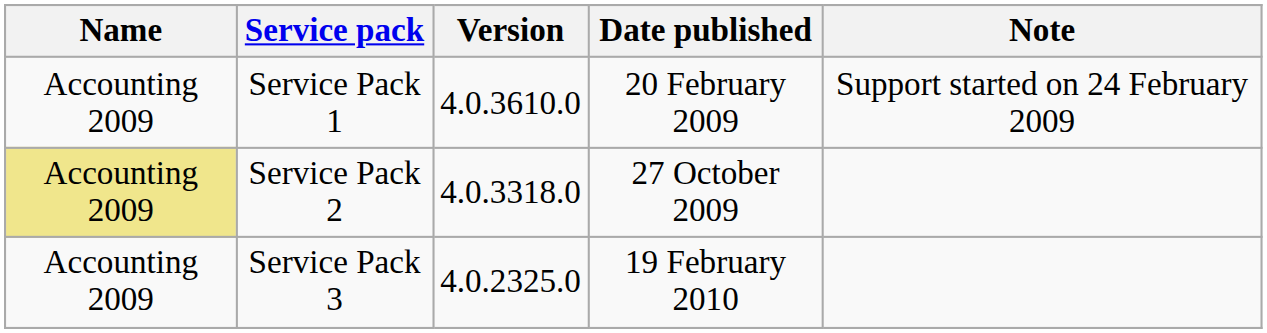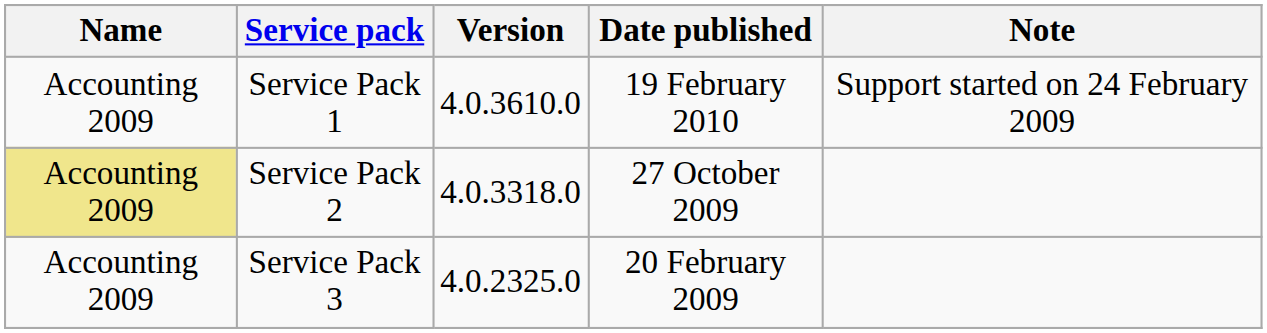Service Pack 1 | Date published: 20 February 2009 -> 19 February 2010
Service Pack 3 | Date published: 19 February 2010 -> 20 February 2009
